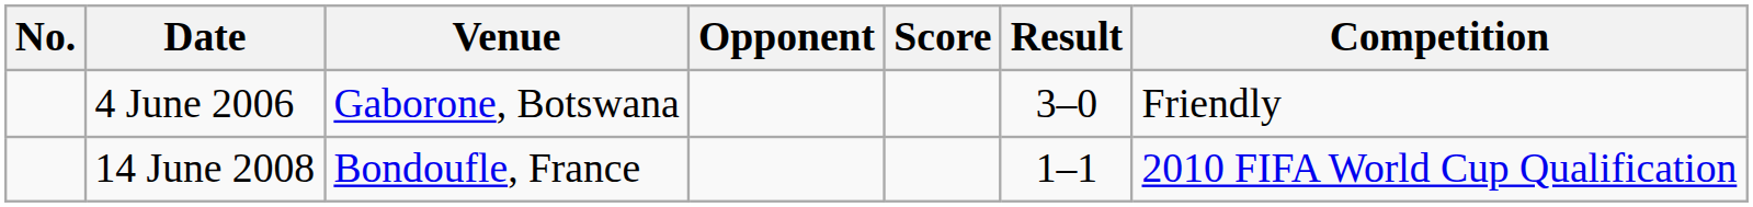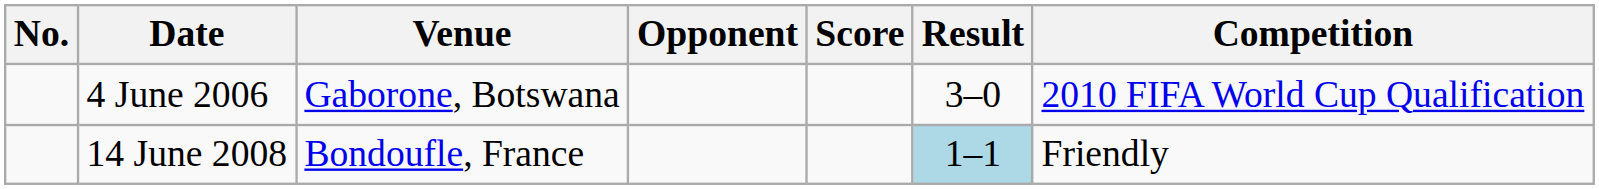4 June 2006 | Competition: Friendly -> 2010 FIFA World Cup Qualification
14 June 2008 | Result: no background -> lightblue background
14 June 2008 | Competition: 2010 FIFA World Cup Qualification -> Friendly
